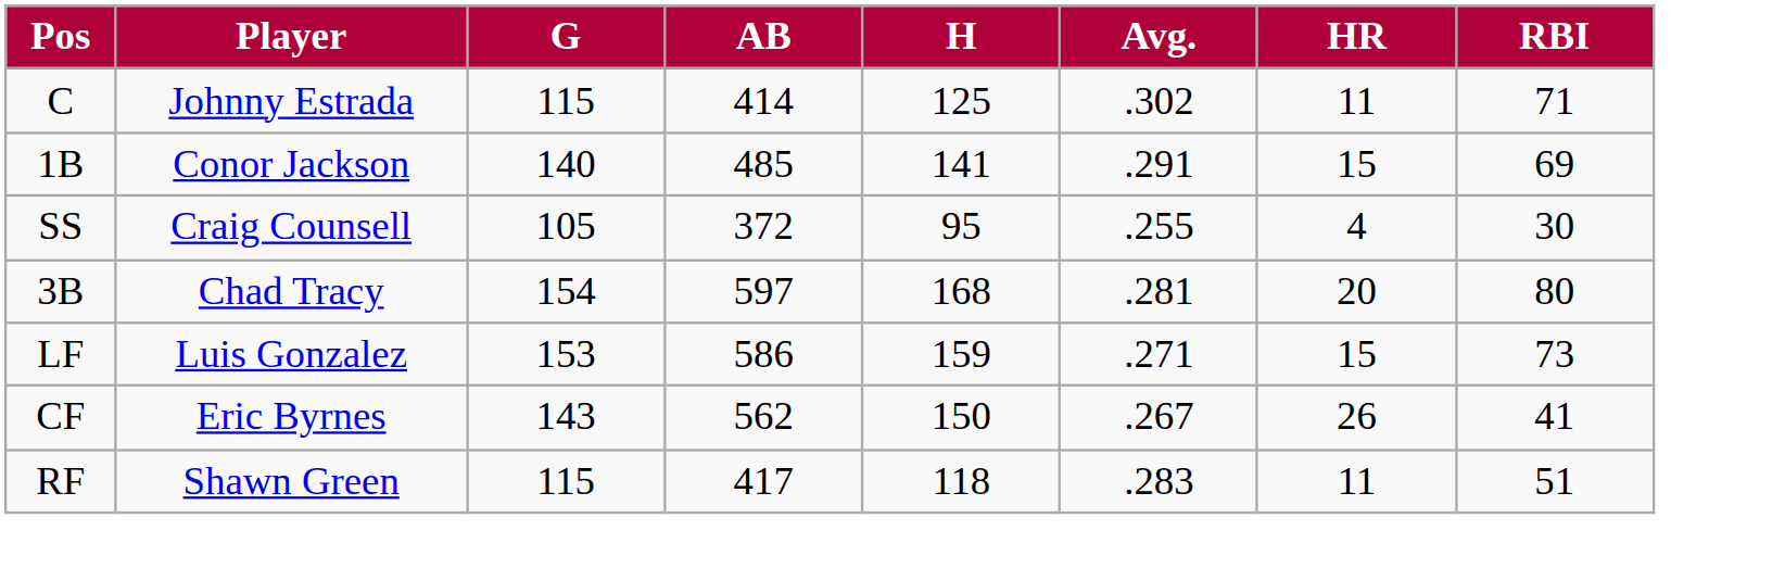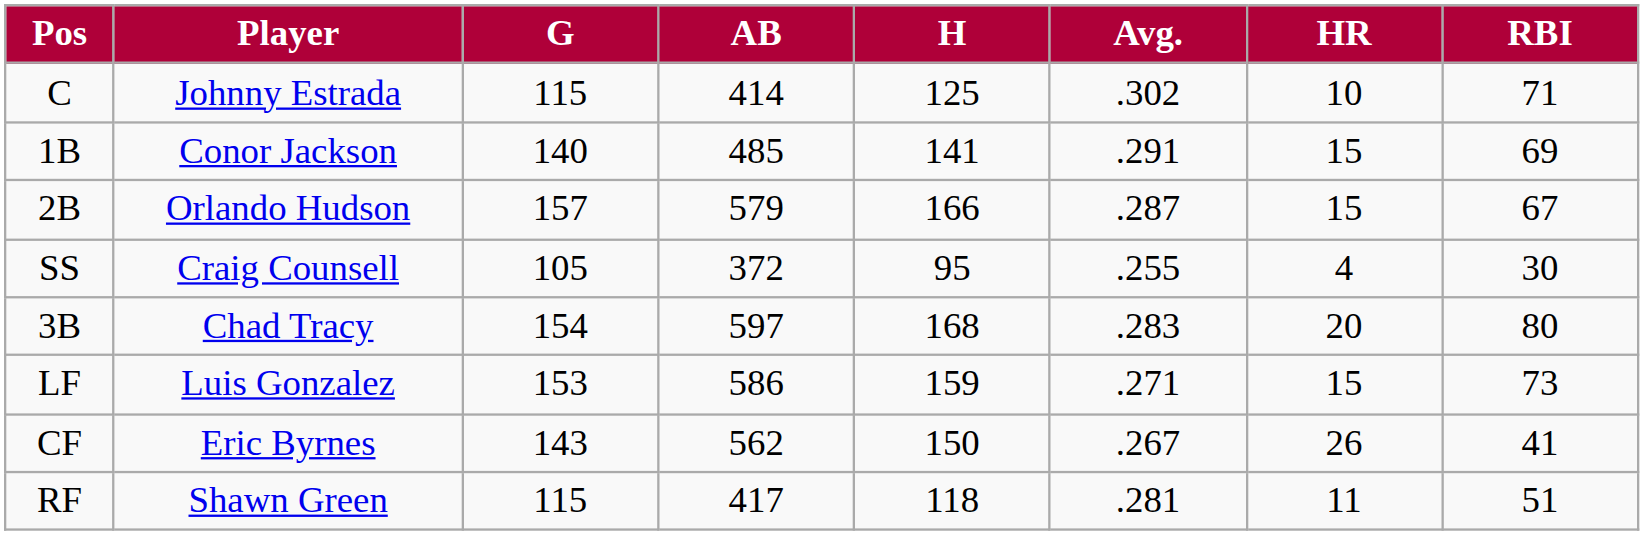C | HR: 11 -> 10
+ row: 2B | Orlando Hudson | 157 | 579 | 166 | .287 | 15 | 67
3B | Avg.: .281 -> .283
RF | Avg.: .283 -> .281
